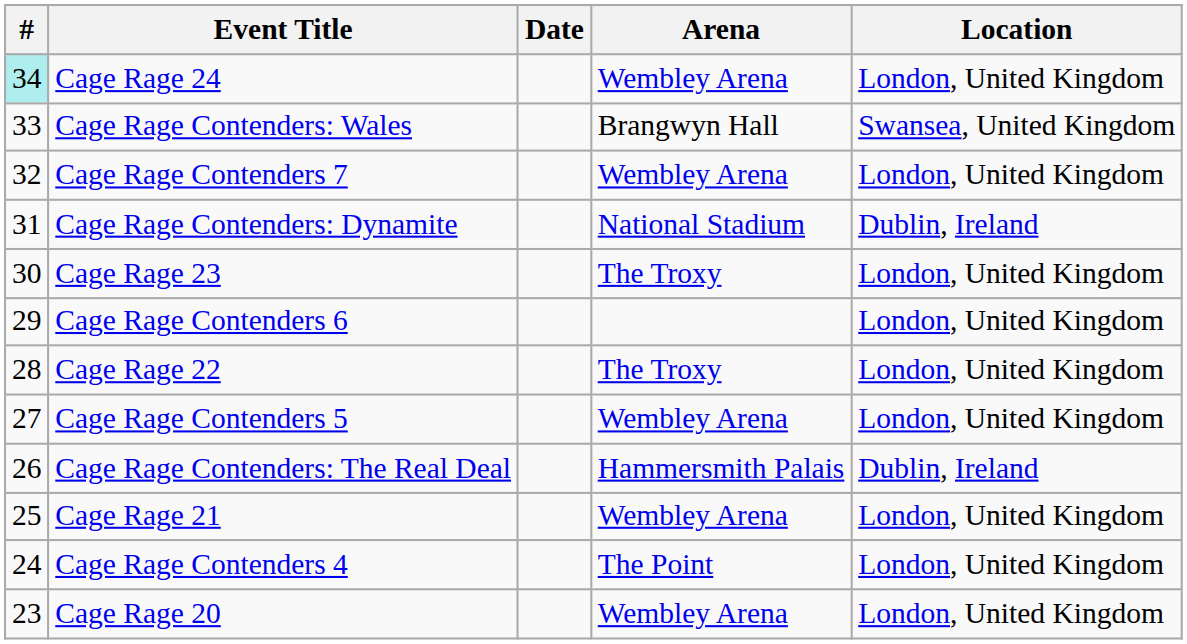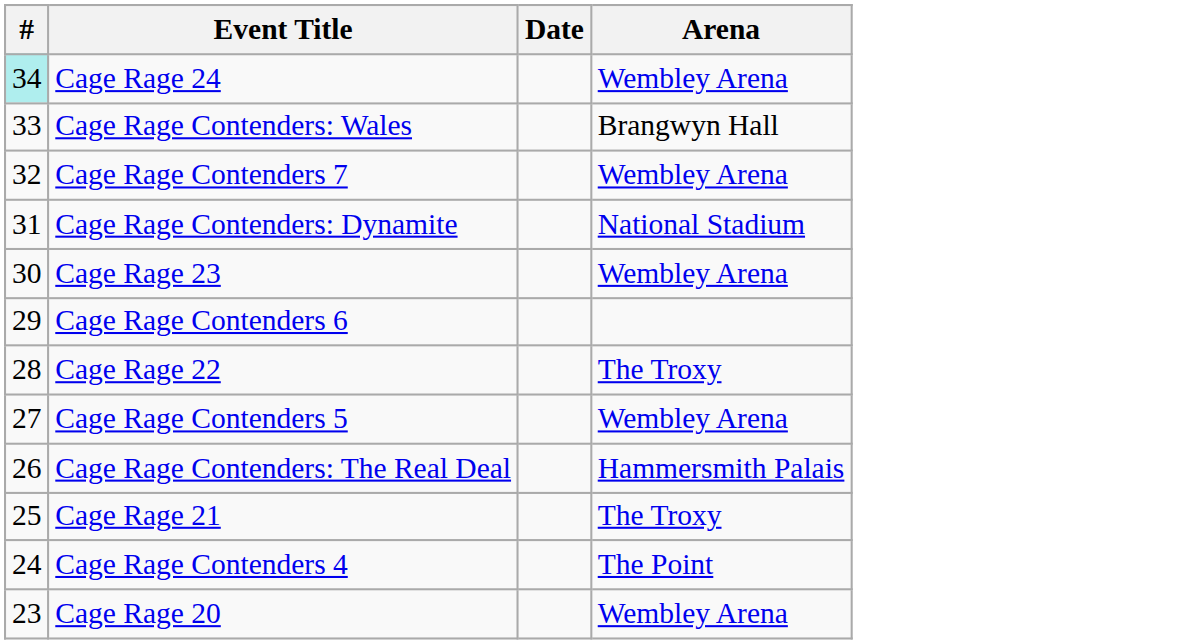- column: Location | London, United Kingdom | Swansea, United Kingdom | London, United Kingdom | Dublin, Ireland | London, United Kingdom | London, United Kingdom | London, United Kingdom | London, United Kingdom | Dublin, Ireland | London, United Kingdom | London, United Kingdom | London, United Kingdom
Cage Rage 23 | Arena: The Troxy -> Wembley Arena
Cage Rage 21 | Arena: Wembley Arena -> The Troxy
